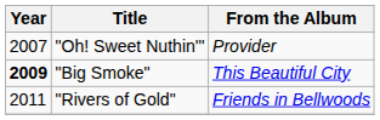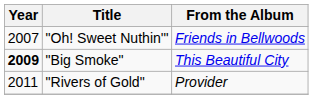"Oh! Sweet Nuthin'" | From the Album: Provider -> Friends in Bellwoods
"Rivers of Gold" | From the Album: Friends in Bellwoods -> Provider
